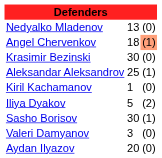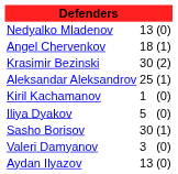Angel Chervenkov | column 3: lightsalmon background -> no background
Krasimir Bezinski | column 3: (0) -> (2)
Iliya Dyakov | column 3: (2) -> (0)
Aydan Ilyazov | column 2: 20 -> 13
